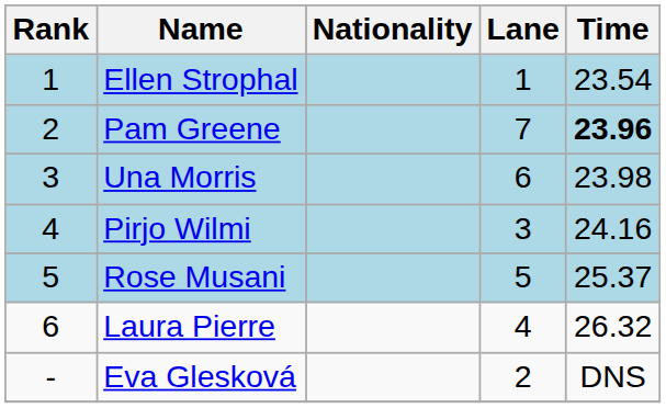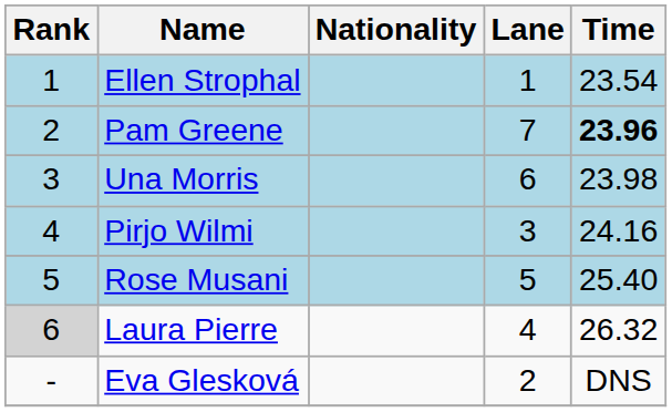Rose Musani | Time: 25.37 -> 25.40
Laura Pierre | Rank: no background -> lightgrey background
